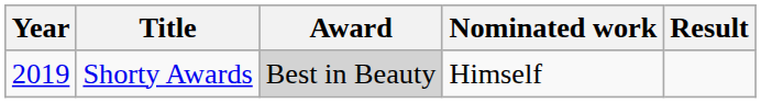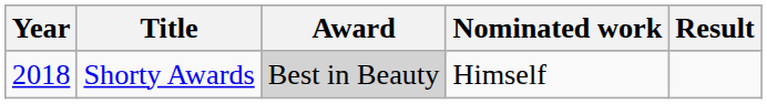Shorty Awards | Year: 2019 -> 2018
